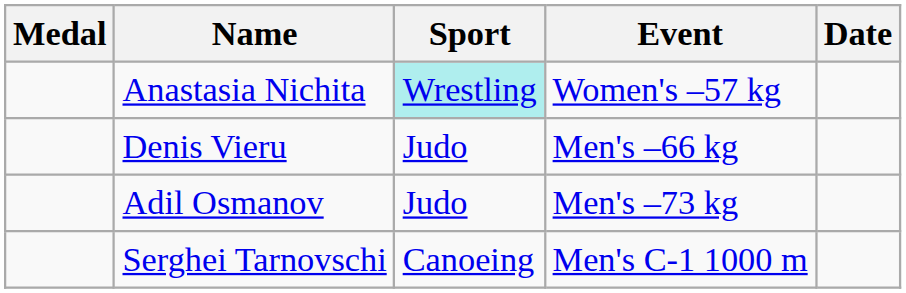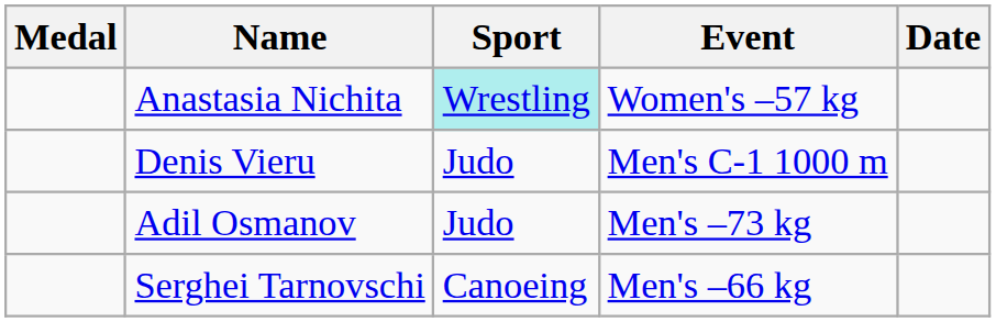Denis Vieru | Event: Men's –66 kg -> Men's C-1 1000 m
Serghei Tarnovschi | Event: Men's C-1 1000 m -> Men's –66 kg
